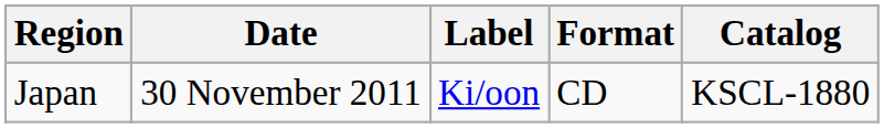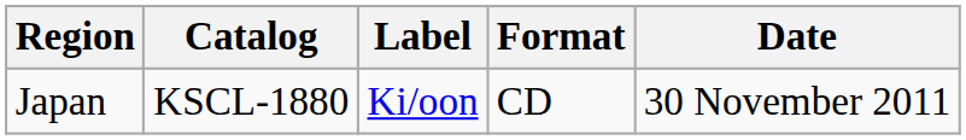columns swapped: Date <-> Catalog
